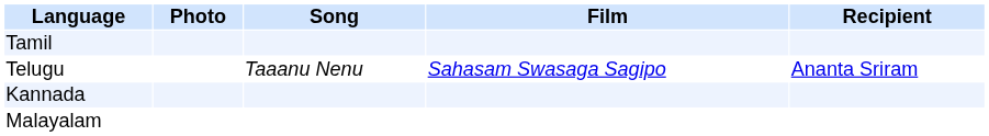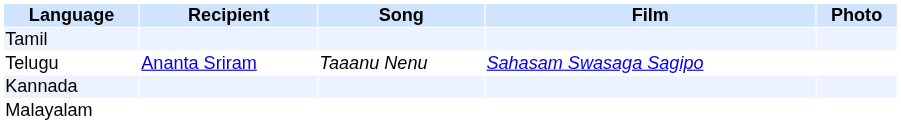columns swapped: Recipient <-> Photo
